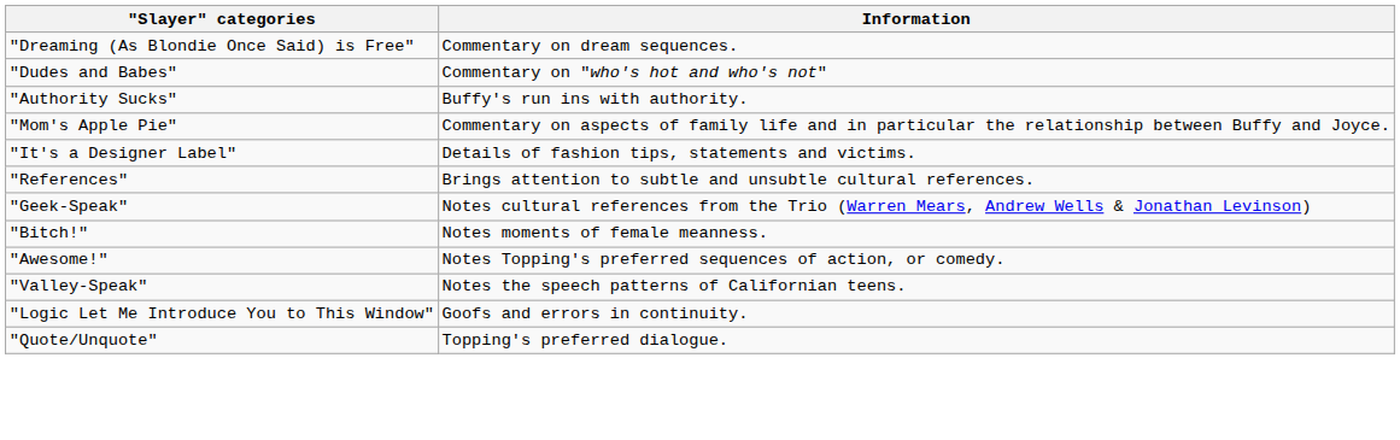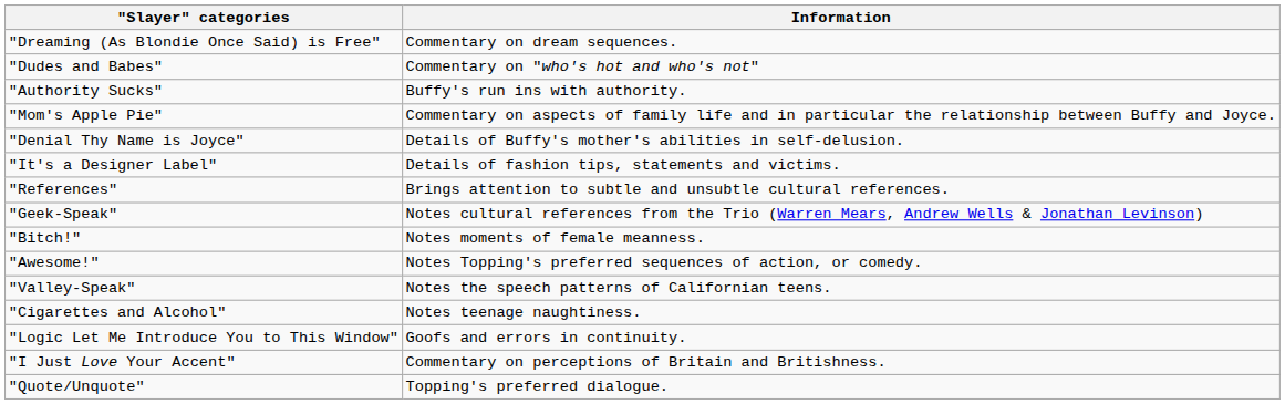+ row: "Denial Thy Name is Joyce" | Details of Buffy's mother's abilities in self-delusion.
+ row: "Cigarettes and Alcohol" | Notes teenage naughtiness.
+ row: "I Just Love Your Accent" | Commentary on perceptions of Britain and Britishness.
